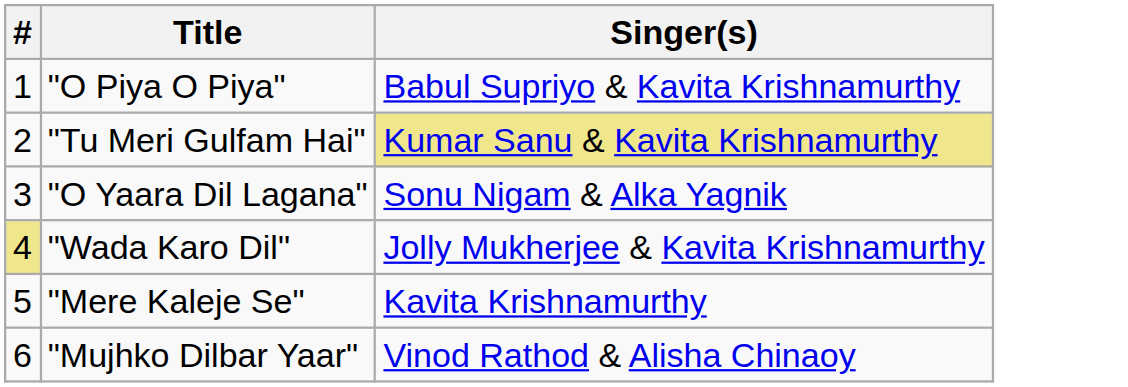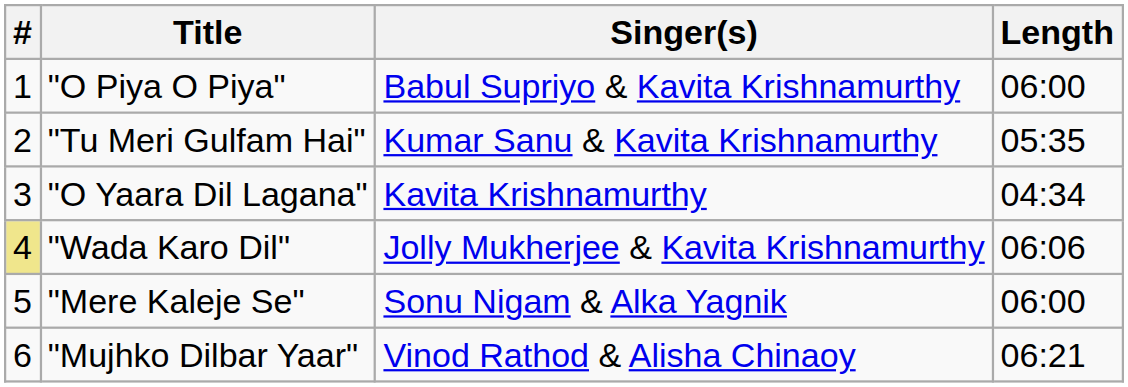+ column: Length | 06:00 | 05:35 | 04:34 | 06:06 | 06:00 | 06:21
"Tu Meri Gulfam Hai" | Singer(s): khaki background -> no background
"O Yaara Dil Lagana" | Singer(s): Sonu Nigam & Alka Yagnik -> Kavita Krishnamurthy
"Mere Kaleje Se" | Singer(s): Kavita Krishnamurthy -> Sonu Nigam & Alka Yagnik
